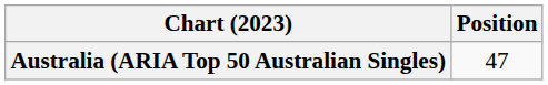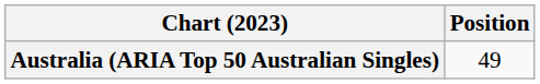Australia (ARIA Top 50 Australian Singles) | Position: 47 -> 49
